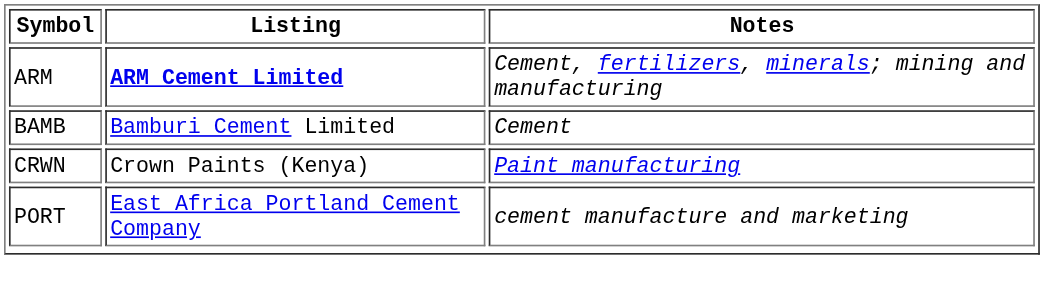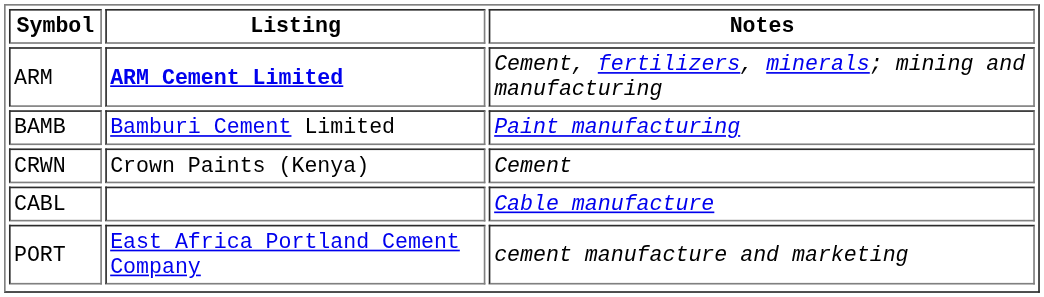BAMB | Notes: Cement -> Paint manufacturing
CRWN | Notes: Paint manufacturing -> Cement
+ row: CABL | Cable manufacture
